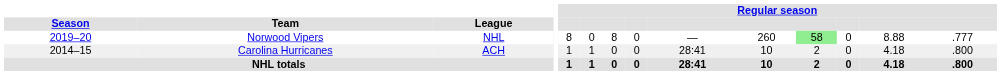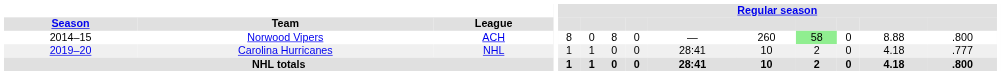Norwood Vipers | Season: 2019–20 -> 2014–15
Norwood Vipers | League: NHL -> ACH
Norwood Vipers | column 14: .777 -> .800
Carolina Hurricanes | Season: 2014–15 -> 2019–20
Carolina Hurricanes | League: ACH -> NHL
Carolina Hurricanes | column 14: .800 -> .777
